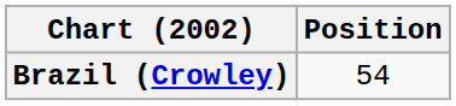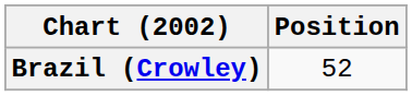Brazil (Crowley) | Position: 54 -> 52
